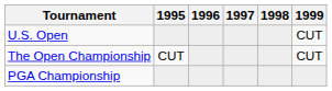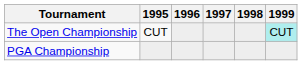- row: U.S. Open | CUT
The Open Championship | 1999: no background -> paleturquoise background
